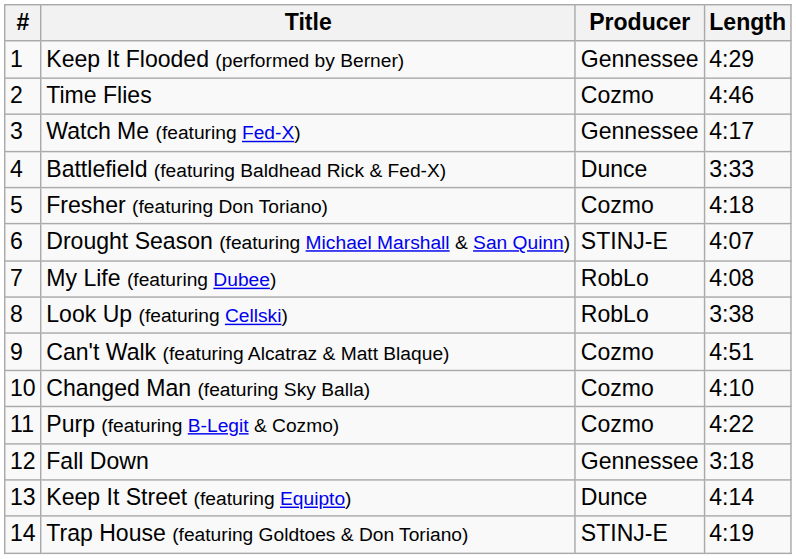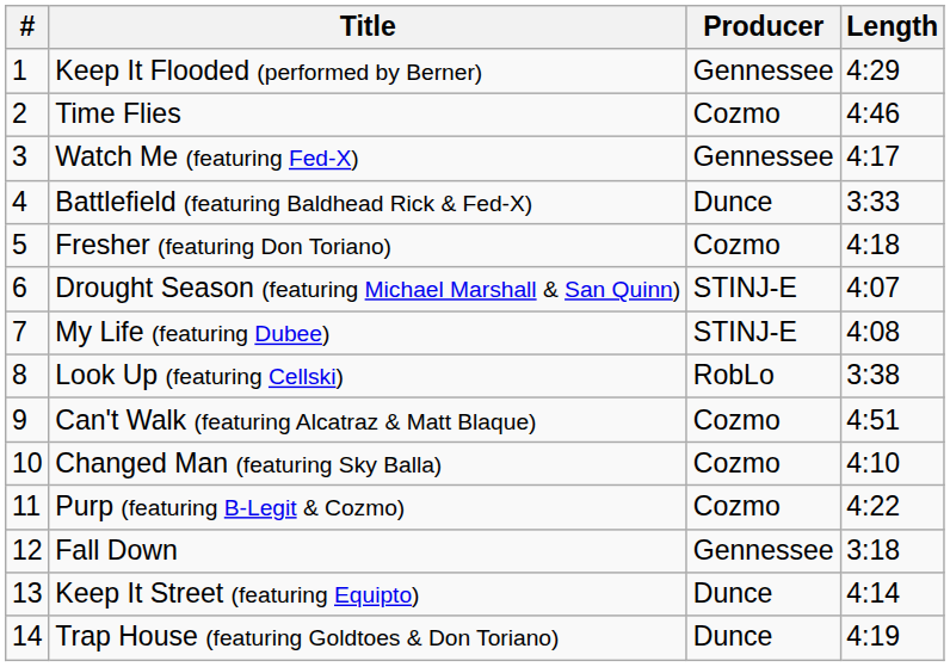My Life (featuring Dubee) | Producer: RobLo -> STINJ-E
Trap House (featuring Goldtoes & Don Toriano) | Producer: STINJ-E -> Dunce
